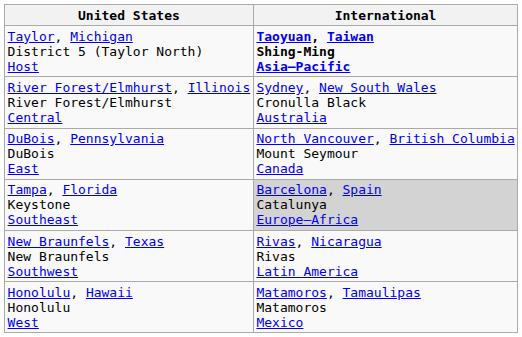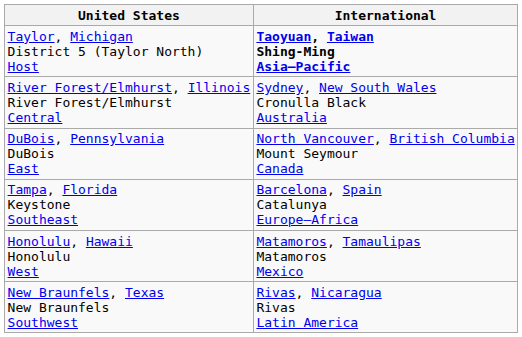Tampa, Florida Keystone Southeast | International: lightgrey background -> no background
rows swapped: New Braunfels, Texas New Braunfels Southwest <-> Honolulu, Hawaii Honolulu West
